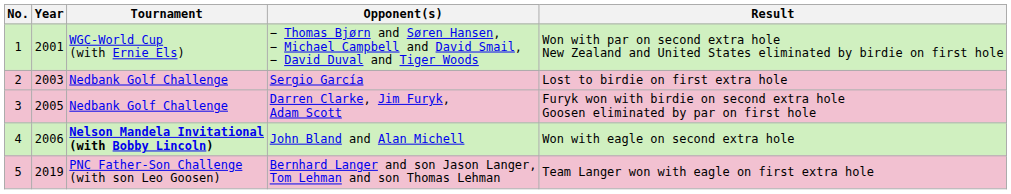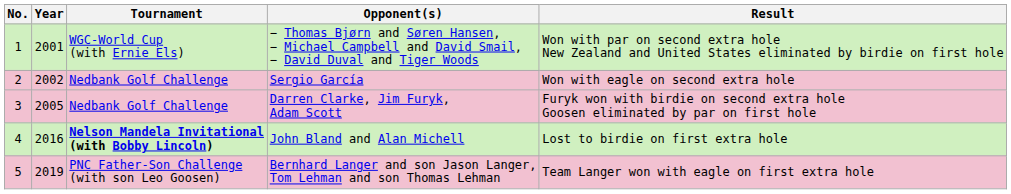Sergio García | Year: 2003 -> 2002
Sergio García | Result: Lost to birdie on first extra hole -> Won with eagle on second extra hole
John Bland and Alan Michell | Year: 2006 -> 2016
John Bland and Alan Michell | Result: Won with eagle on second extra hole -> Lost to birdie on first extra hole
